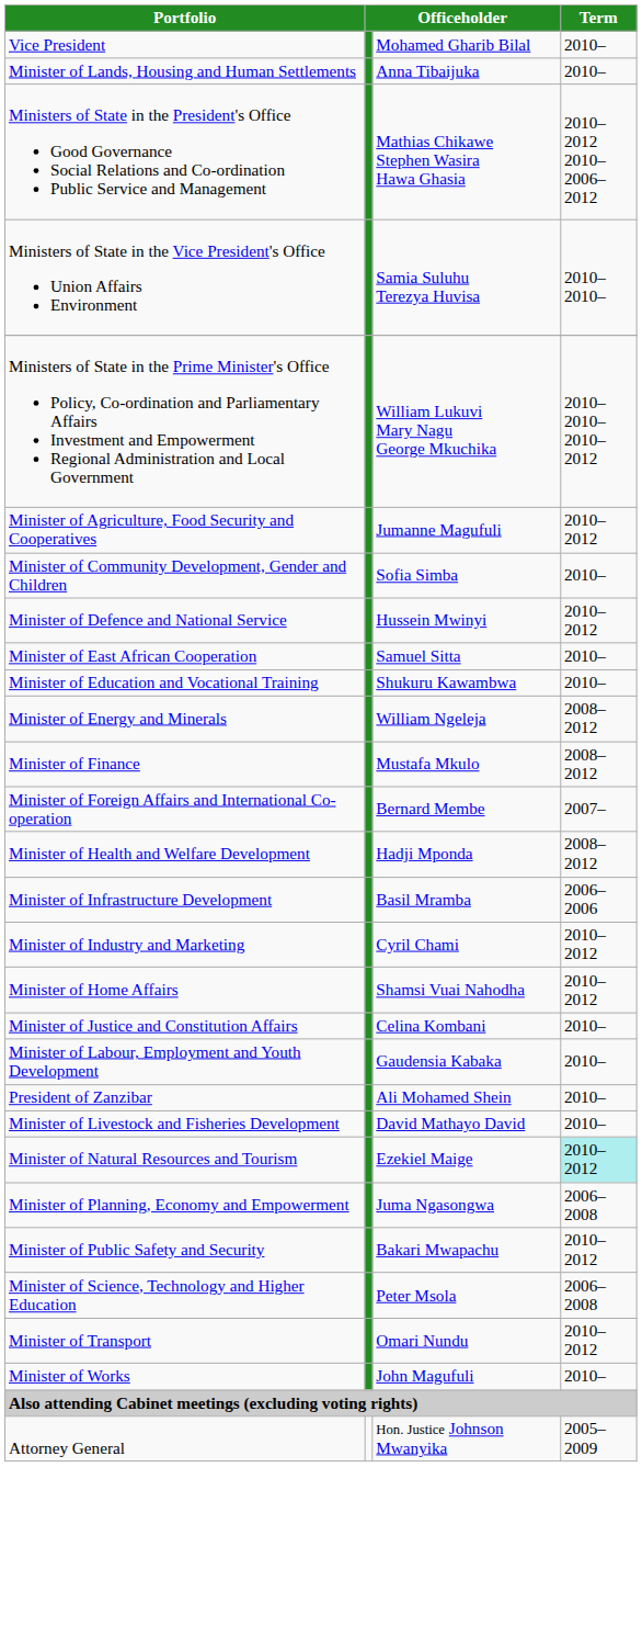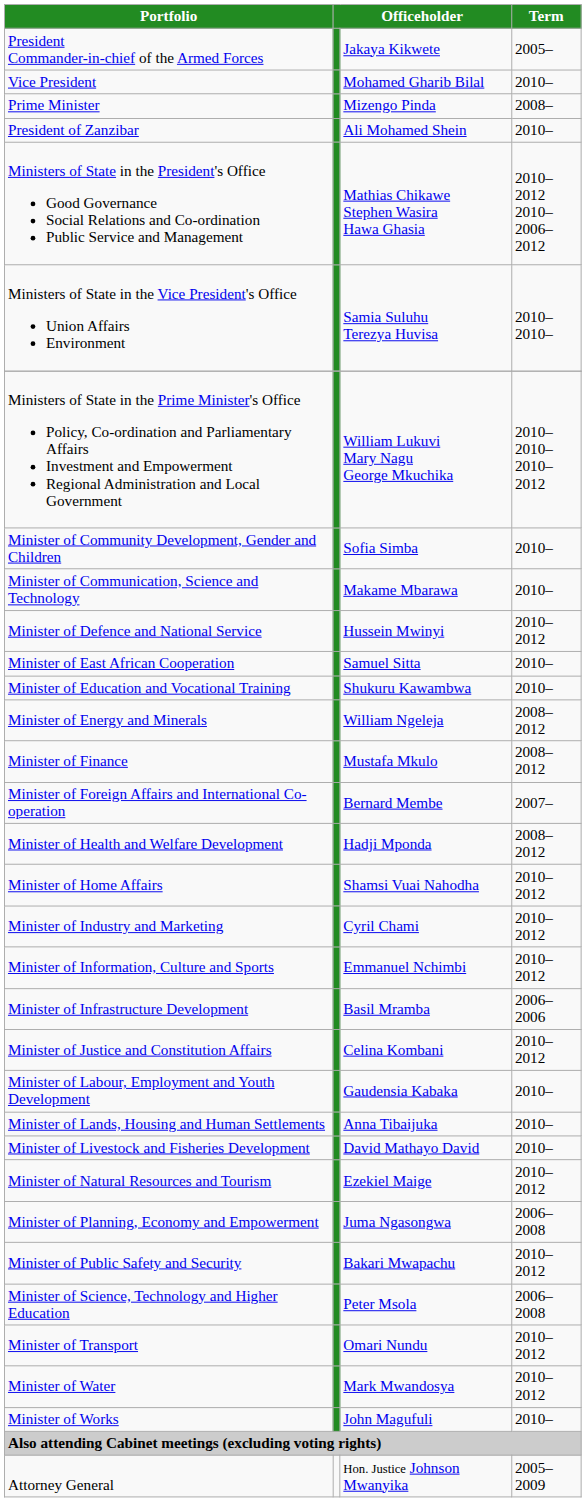+ row: President Commander-in-chief of the Armed Forces | Jakaya Kikwete | 2005–
+ row: Prime Minister | Mizengo Pinda | 2008–
rows swapped: President of Zanzibar <-> Minister of Lands, Housing and Human Settlements
- row: Minister of Agriculture, Food Security and Cooperatives | Jumanne Magufuli | 2010–2012
+ row: Minister of Communication, Science and Technology | Makame Mbarawa | 2010–
rows swapped: Minister of Home Affairs <-> Minister of Infrastructure Development
+ row: Minister of Information, Culture and Sports | Emmanuel Nchimbi | 2010–2012
Minister of Justice and Constitution Affairs | Term: 2010– -> 2010–2012
Minister of Natural Resources and Tourism | Term: paleturquoise background -> no background
+ row: Minister of Water | Mark Mwandosya | 2010–2012
